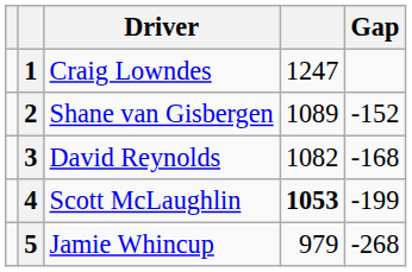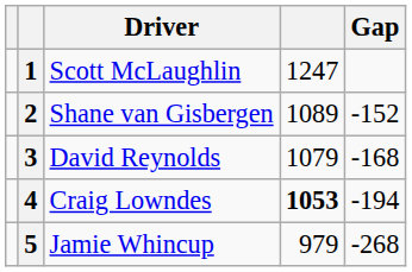1 | Driver: Craig Lowndes -> Scott McLaughlin
3 | column 4: 1082 -> 1079
4 | Driver: Scott McLaughlin -> Craig Lowndes
4 | Gap: -199 -> -194
